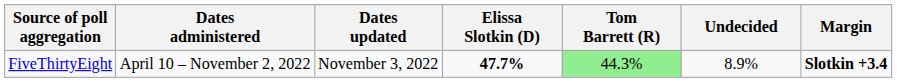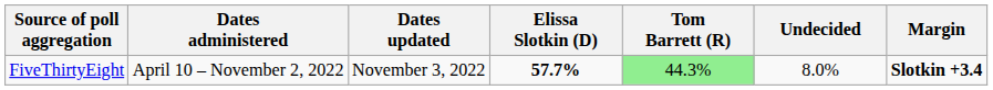FiveThirtyEight | Elissa Slotkin (D): 47.7% -> 57.7%
FiveThirtyEight | Undecided: 8.9% -> 8.0%
